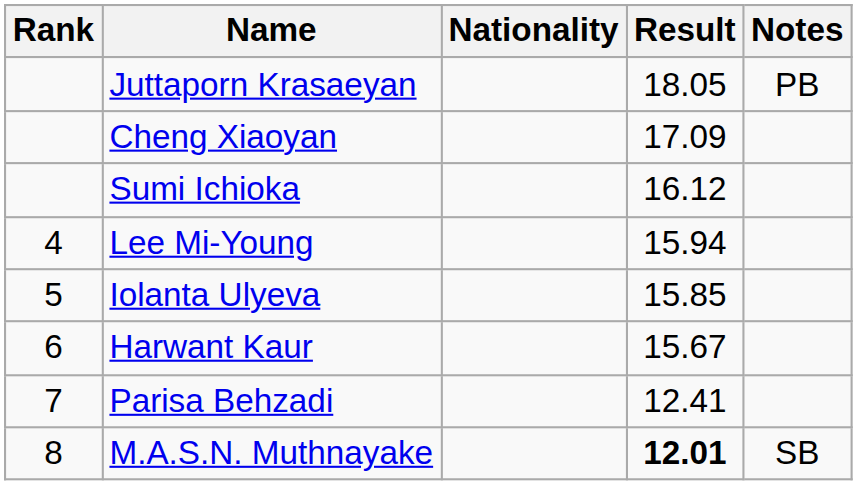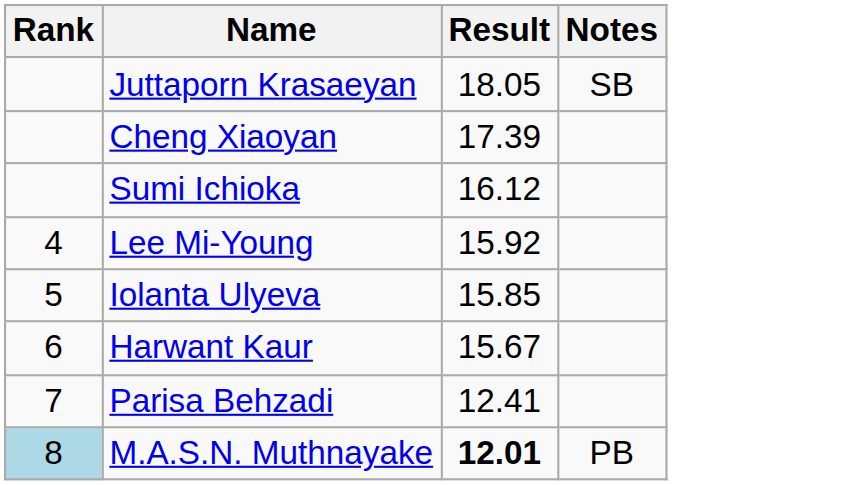- column: Nationality
Juttaporn Krasaeyan | Notes: PB -> SB
Cheng Xiaoyan | Result: 17.09 -> 17.39
Lee Mi-Young | Result: 15.94 -> 15.92
M.A.S.N. Muthnayake | Rank: no background -> lightblue background
M.A.S.N. Muthnayake | Notes: SB -> PB
